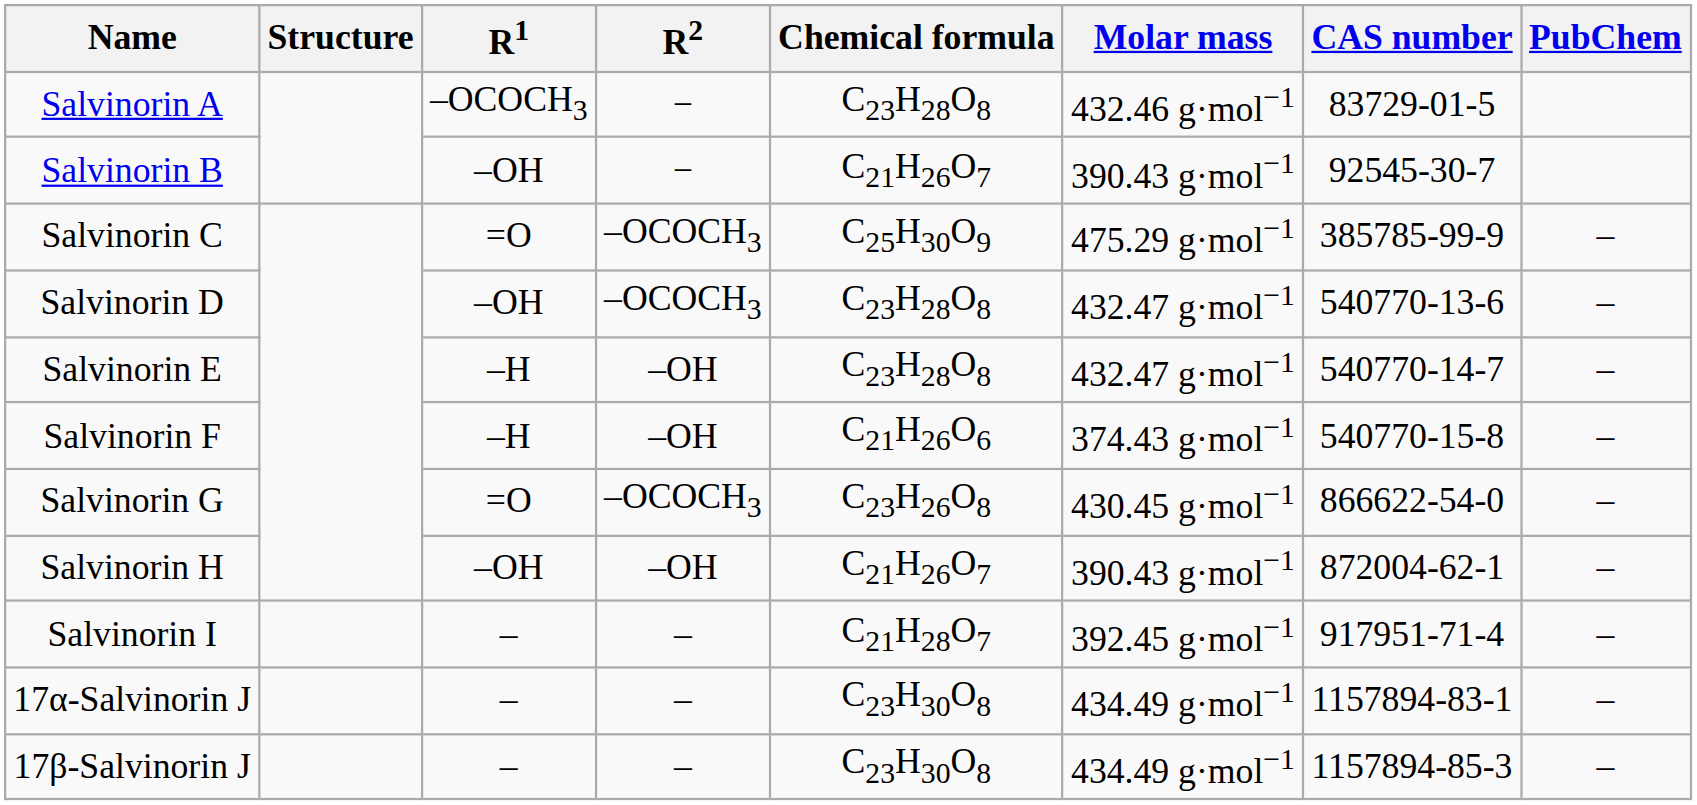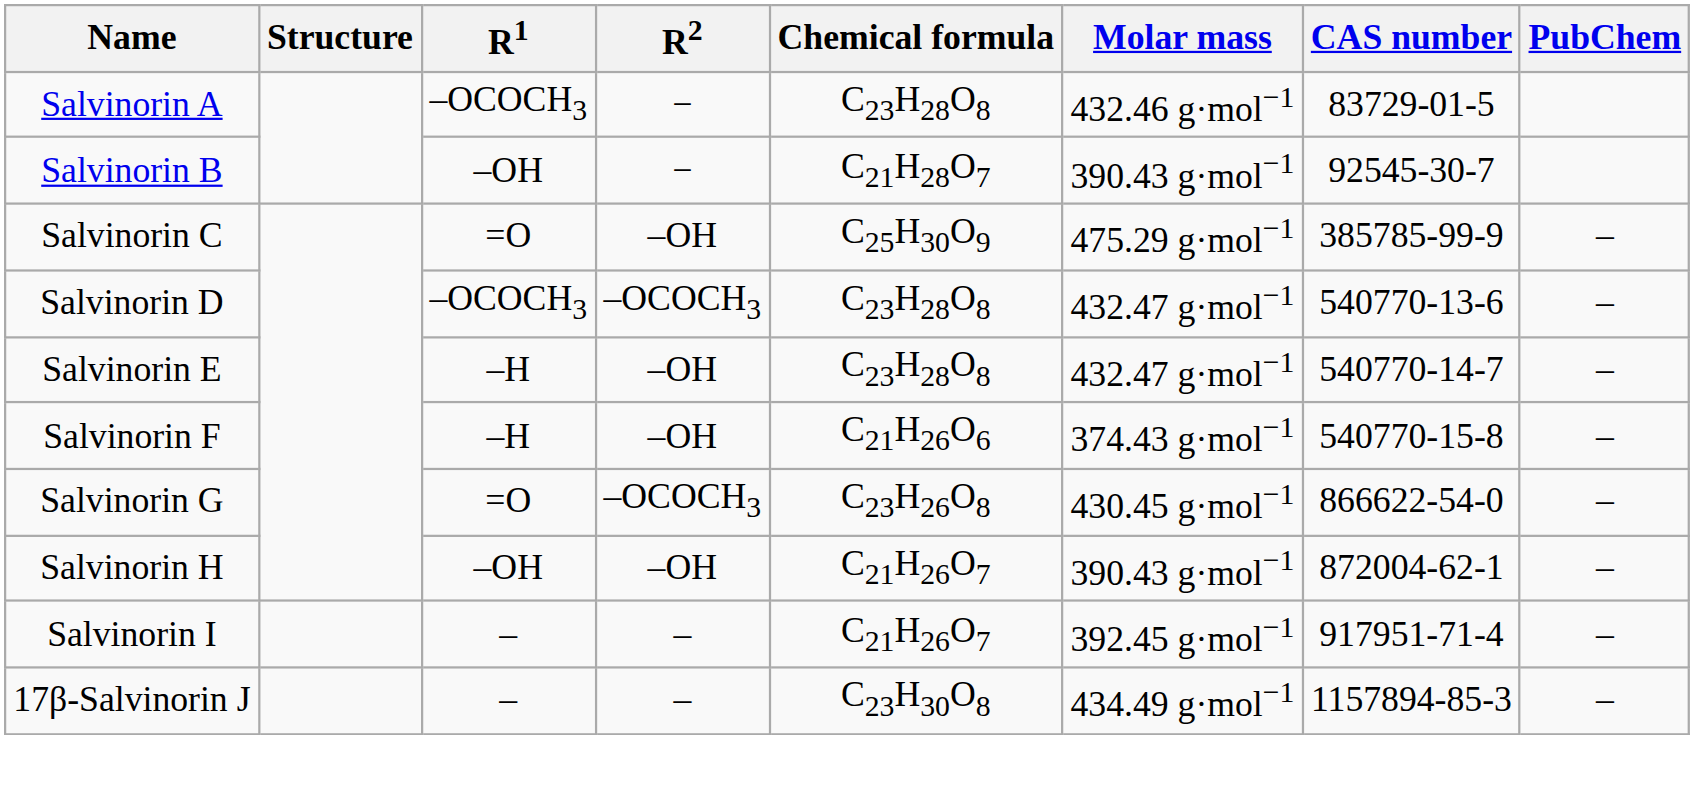Salvinorin B | Chemical formula: C21H26O7 -> C21H28O7
Salvinorin C | R2: –OCOCH3 -> –OH
Salvinorin D | R1: –OH -> –OCOCH3
Salvinorin I | Chemical formula: C21H28O7 -> C21H26O7
- row: 17α-Salvinorin J | – | – | C23H30O8 | 434.49 g·mol−1 | 1157894-83-1 | –
